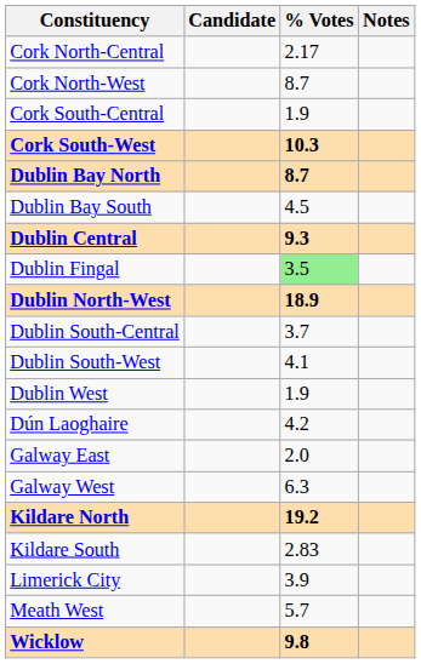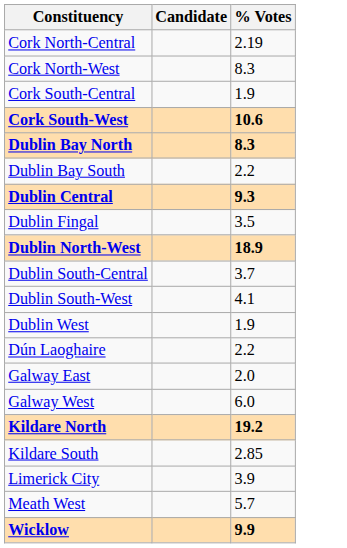- column: Notes
Cork North-Central | % Votes: 2.17 -> 2.19
Cork North-West | % Votes: 8.7 -> 8.3
Cork South-West | % Votes: 10.3 -> 10.6
Dublin Bay North | % Votes: 8.7 -> 8.3
Dublin Bay South | % Votes: 4.5 -> 2.2
Dublin Fingal | % Votes: lightgreen background -> no background
Dún Laoghaire | % Votes: 4.2 -> 2.2
Galway West | % Votes: 6.3 -> 6.0
Kildare South | % Votes: 2.83 -> 2.85
Wicklow | % Votes: 9.8 -> 9.9
